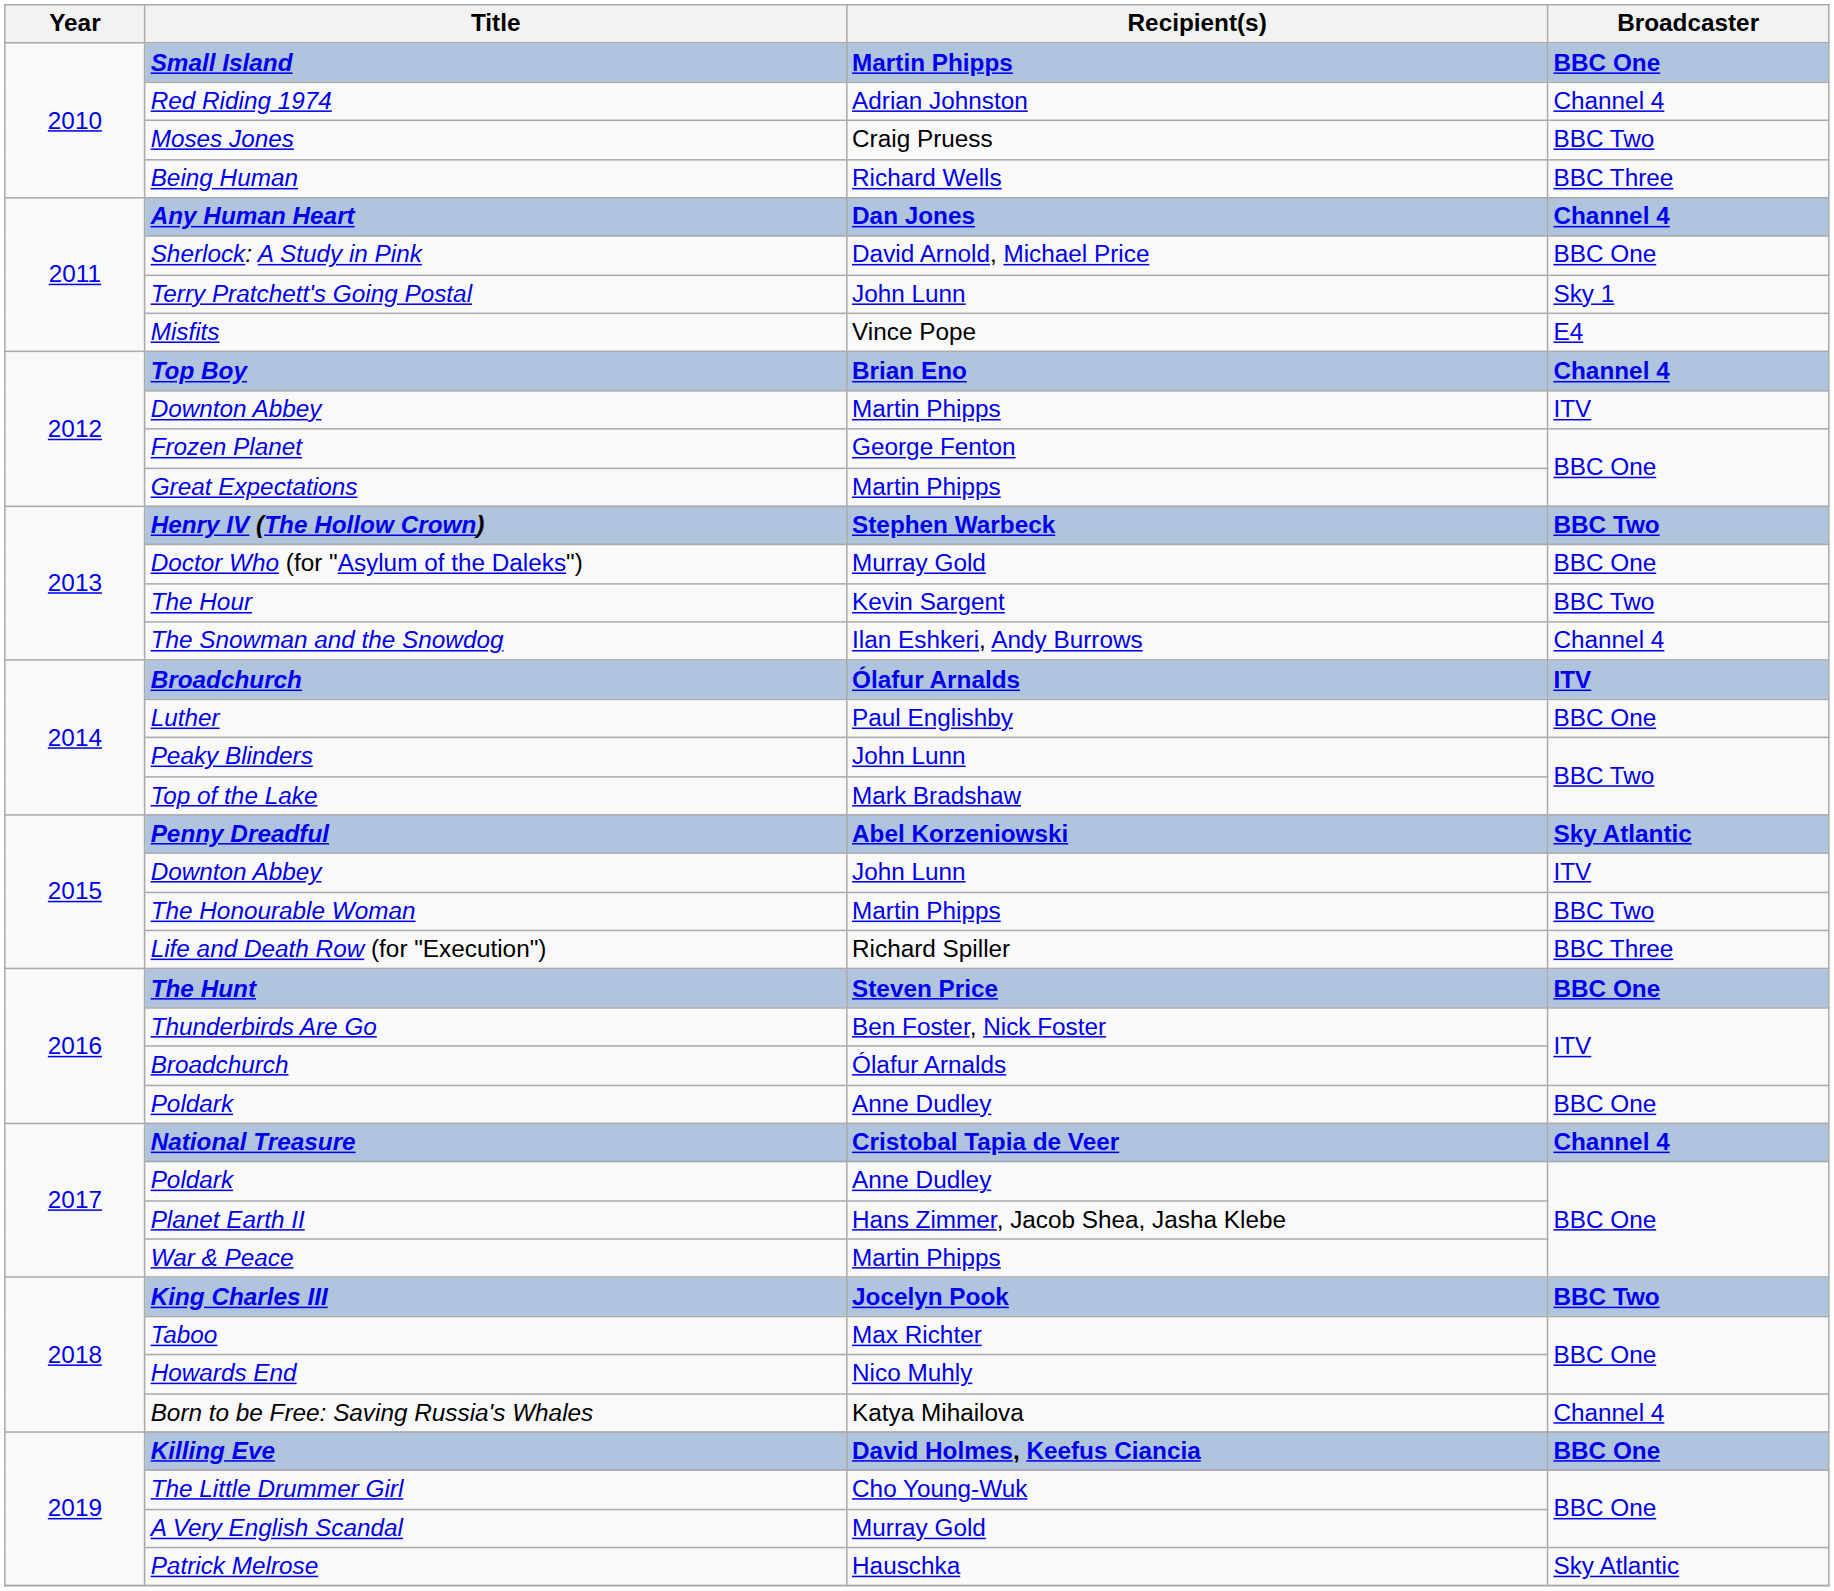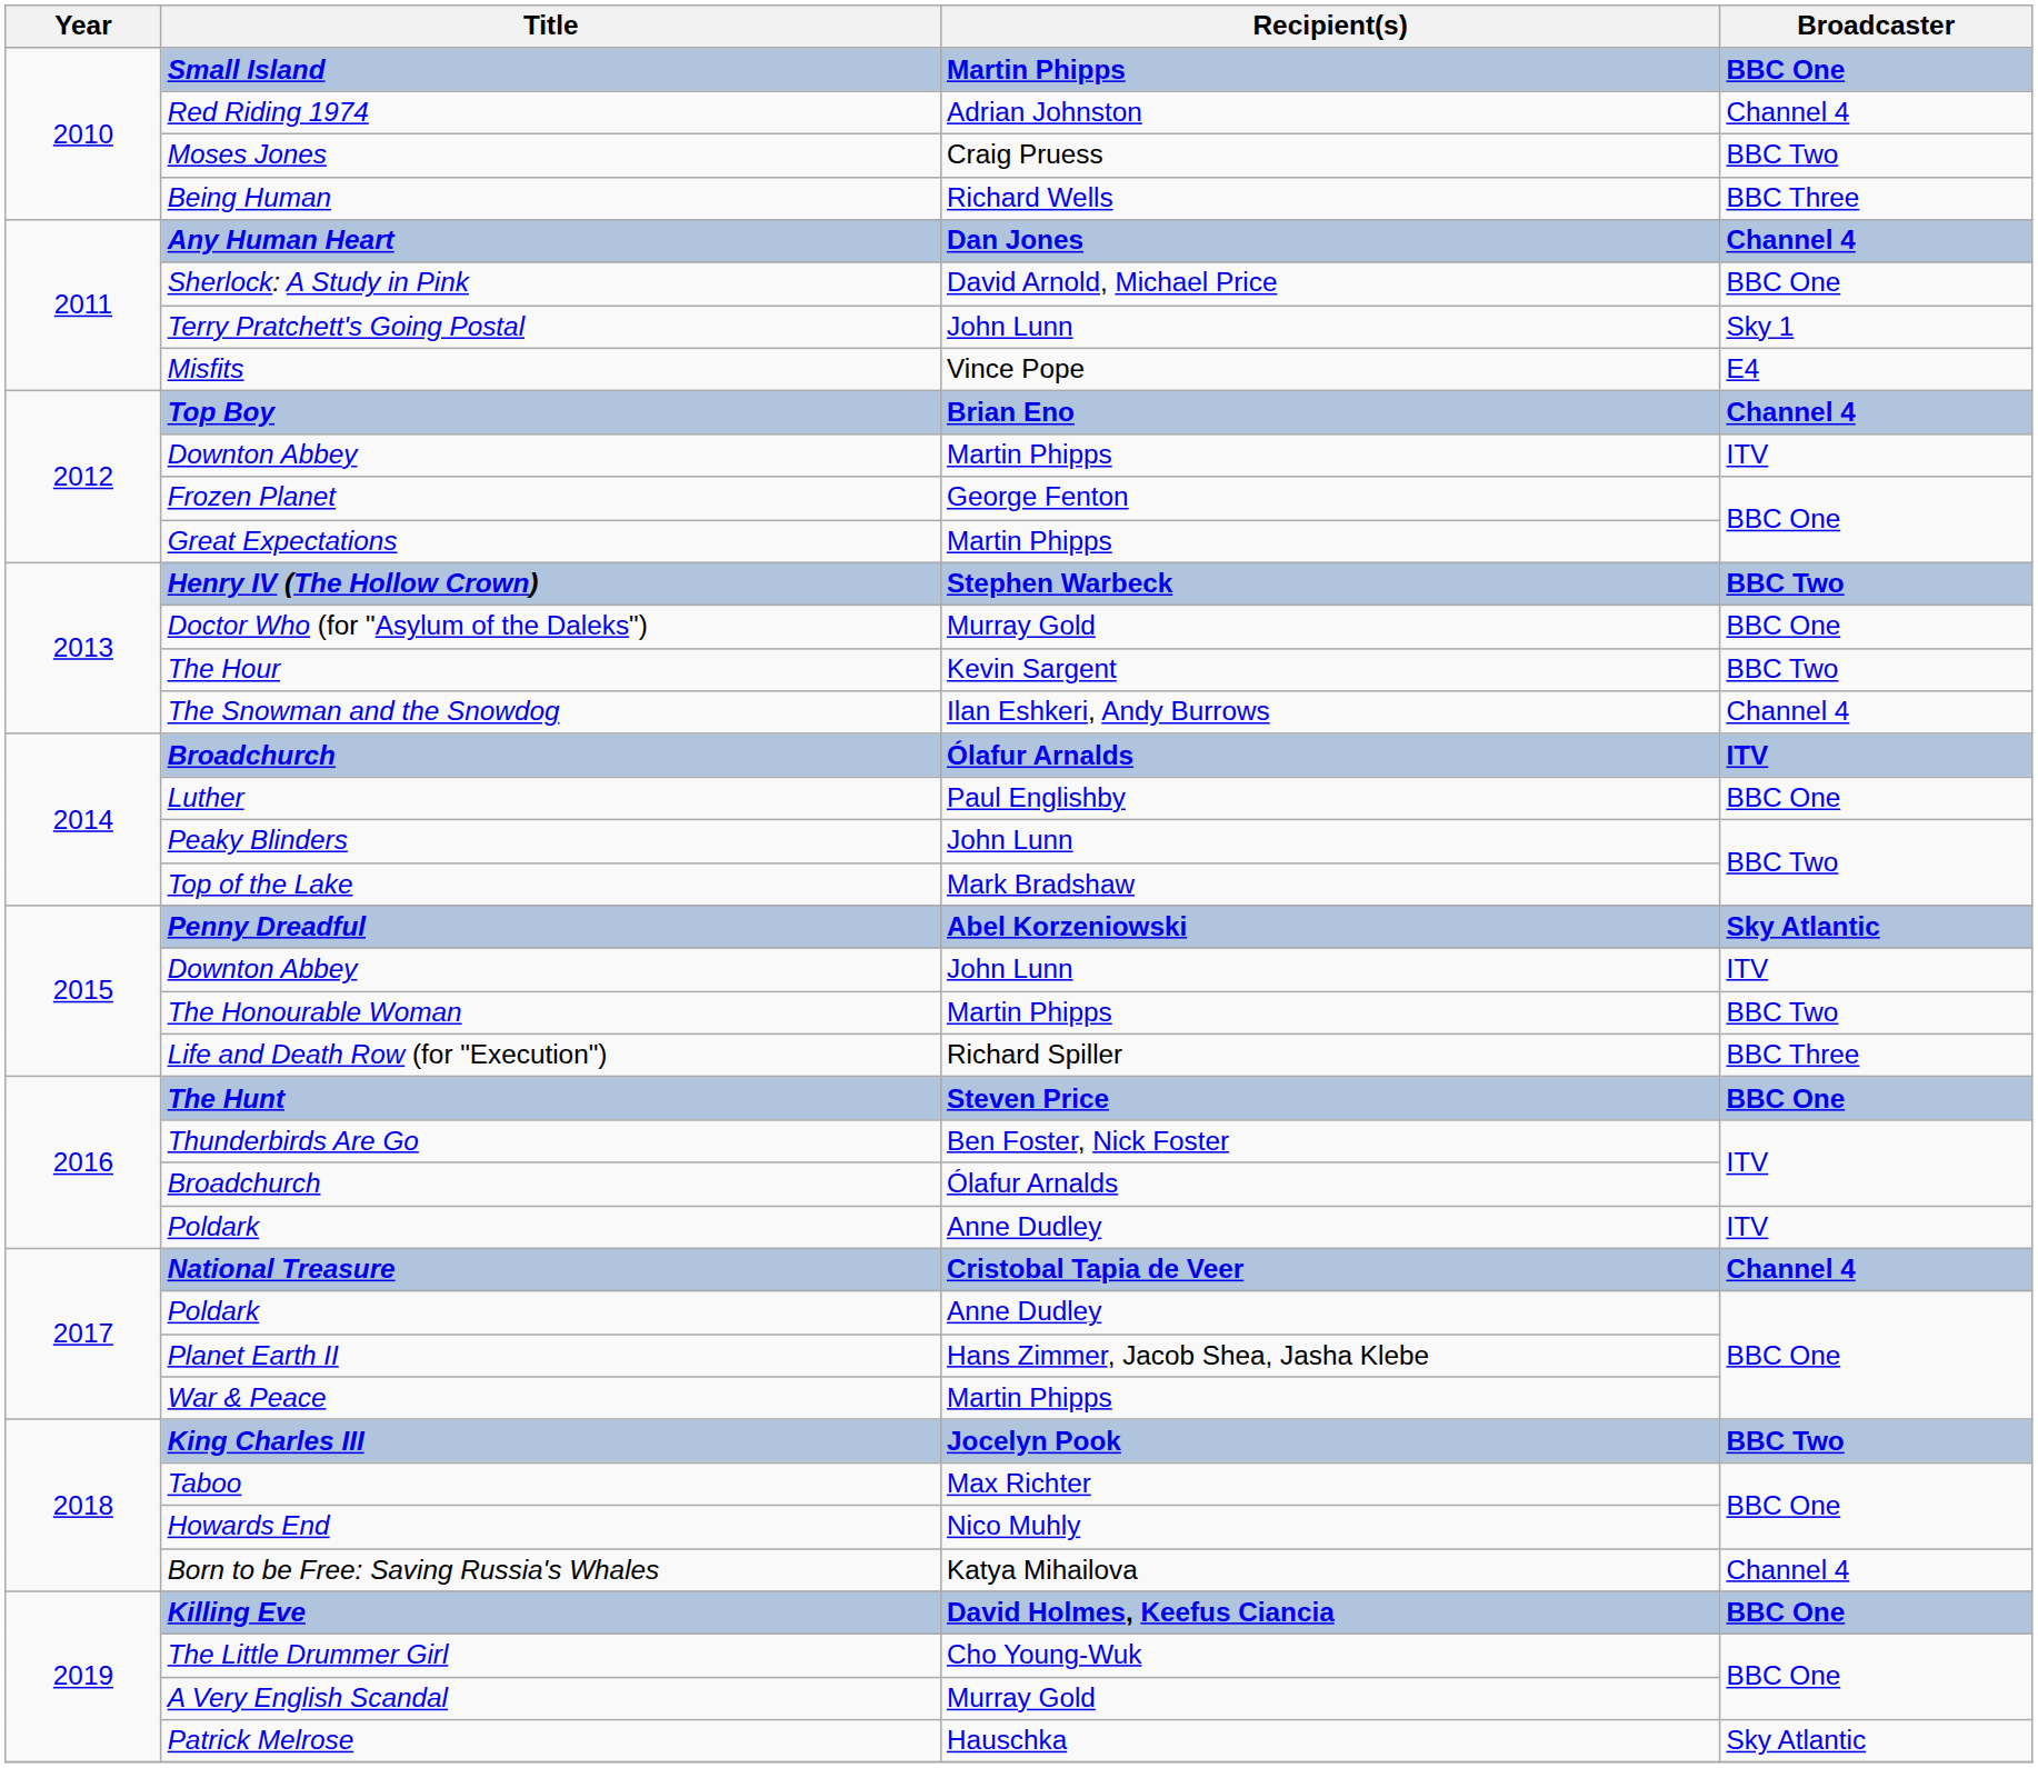2016 / Poldark | Broadcaster: BBC One -> ITV
